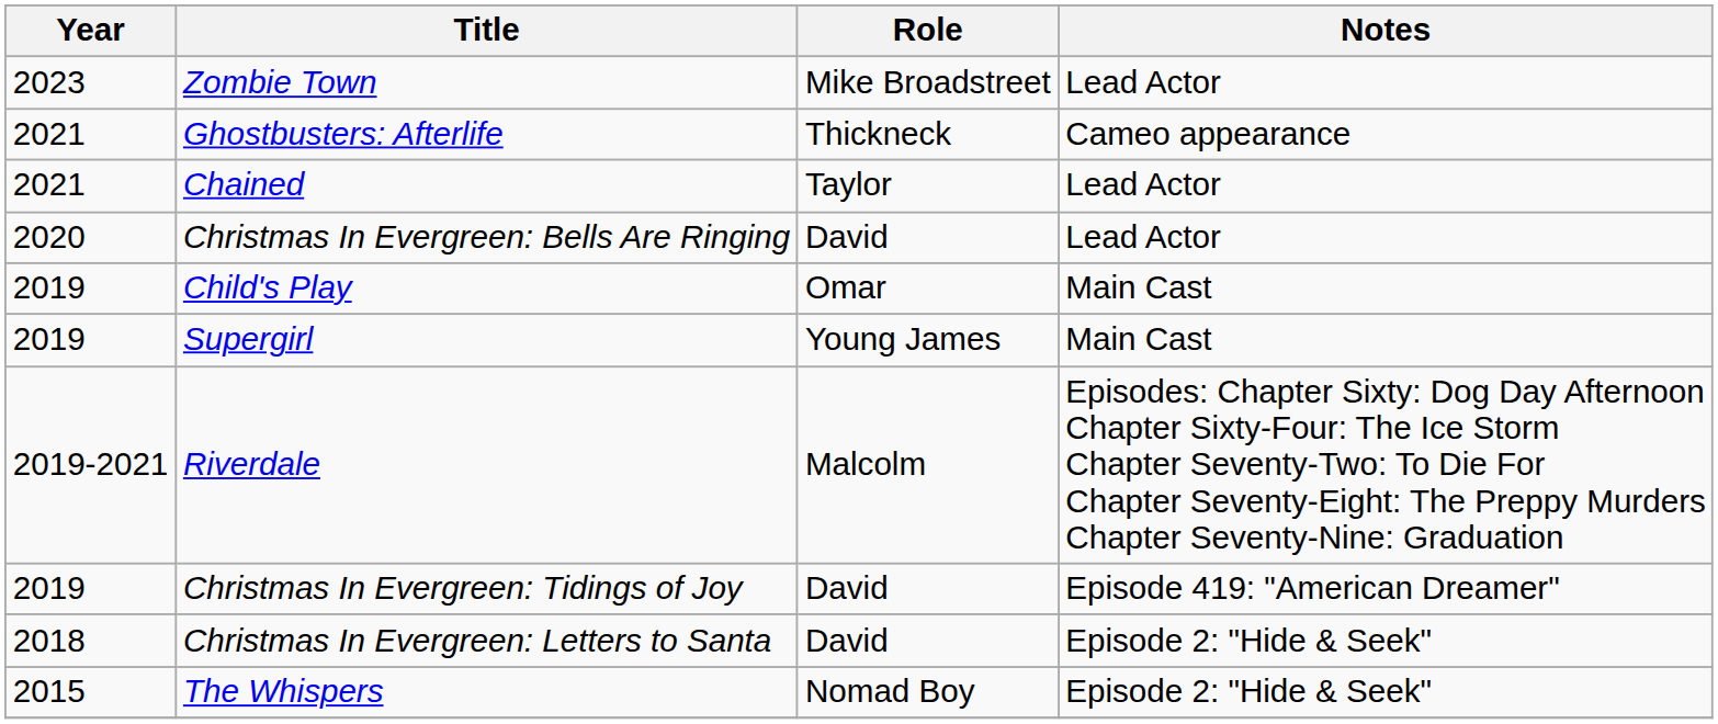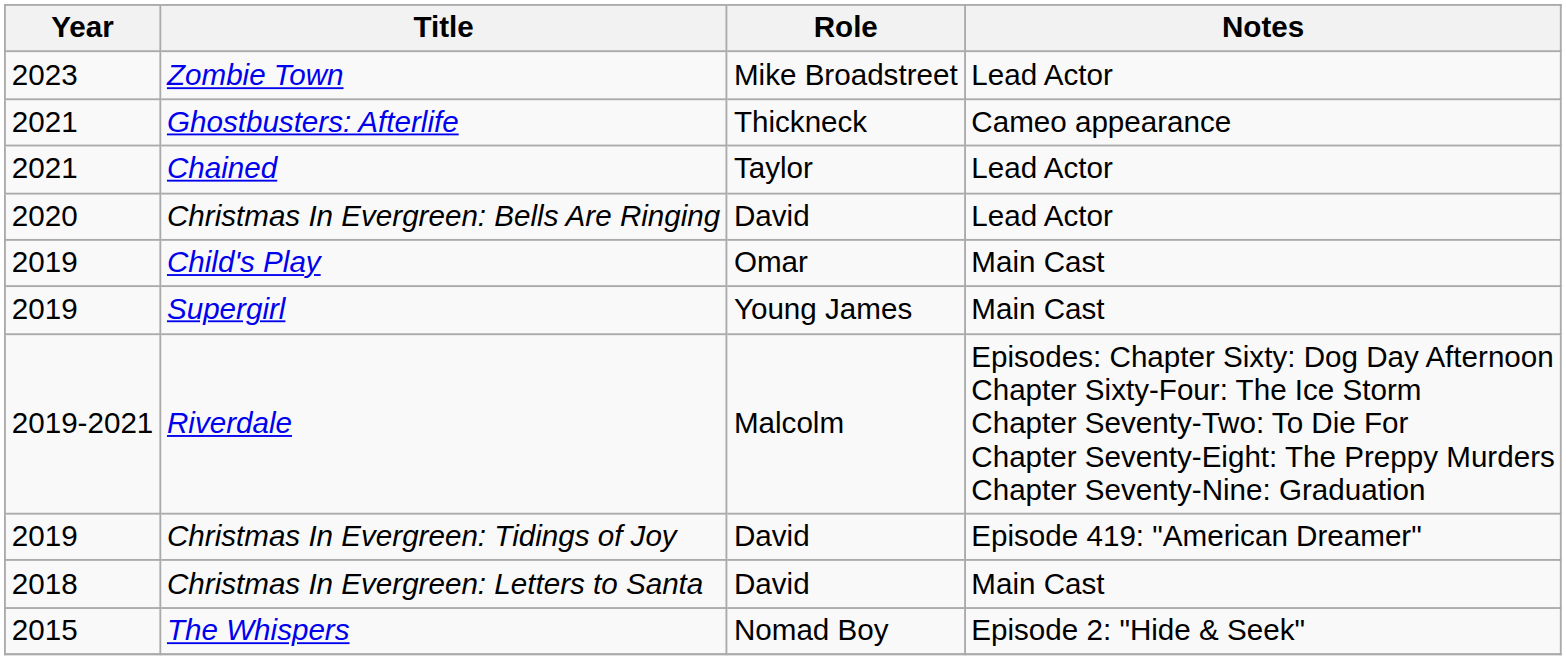Christmas In Evergreen: Letters to Santa | Notes: Episode 2: "Hide & Seek" -> Main Cast
